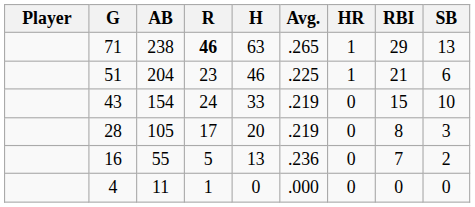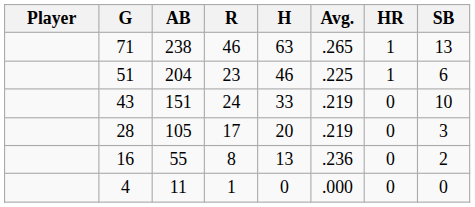- column: RBI | 29 | 21 | 15 | 8 | 7 | 0
71 | R: bold -> normal
43 | AB: 154 -> 151
16 | R: 5 -> 8
